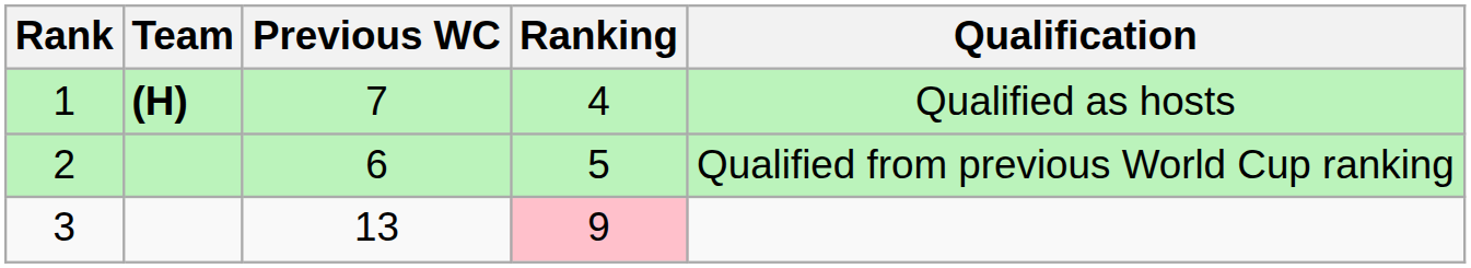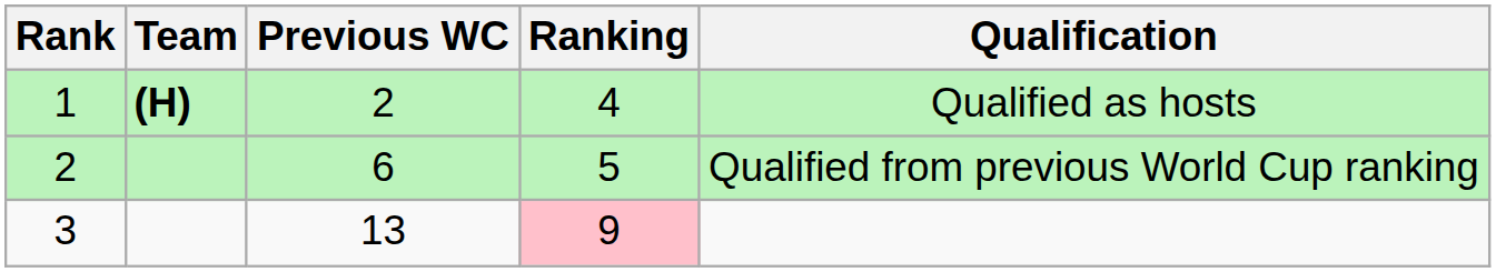1 | Previous WC: 7 -> 2
